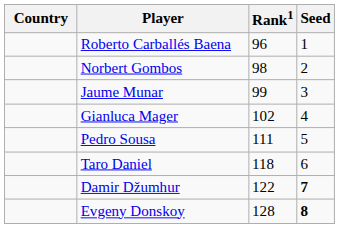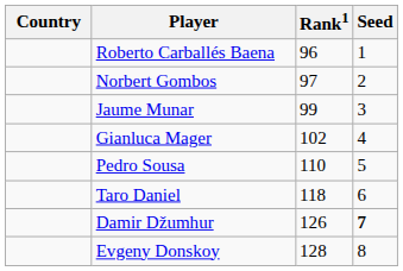Norbert Gombos | Rank1: 98 -> 97
Pedro Sousa | Rank1: 111 -> 110
Damir Džumhur | Rank1: 122 -> 126
Evgeny Donskoy | Seed: bold -> normal
